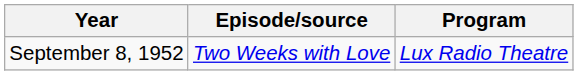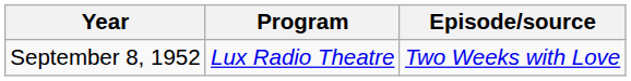columns swapped: Program <-> Episode/source
